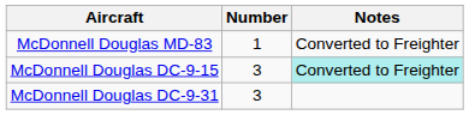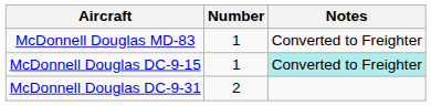McDonnell Douglas DC-9-15 | Number: 3 -> 1
McDonnell Douglas DC-9-31 | Number: 3 -> 2
